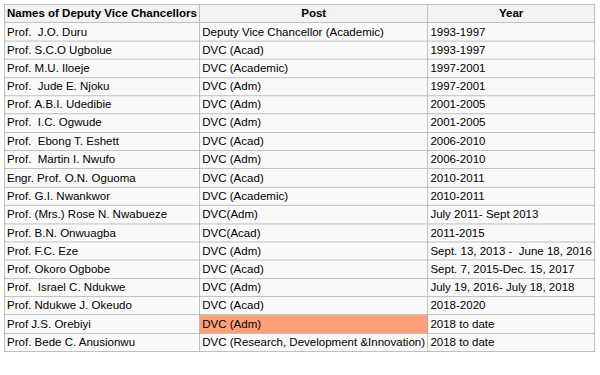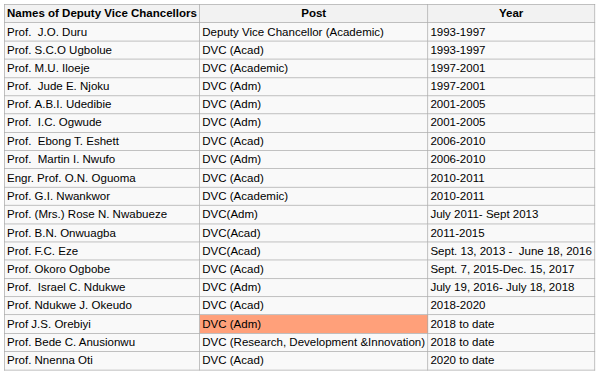Prof. F.C. Eze | Post: DVC (Adm) -> DVC(Acad)
+ row: Prof. Nnenna Oti | DVC (Acad) | 2020 to date
